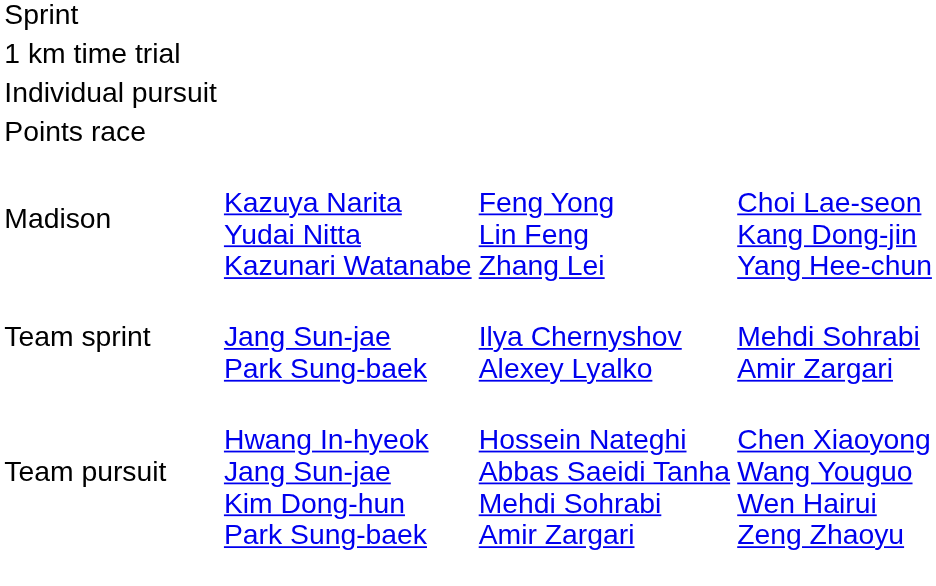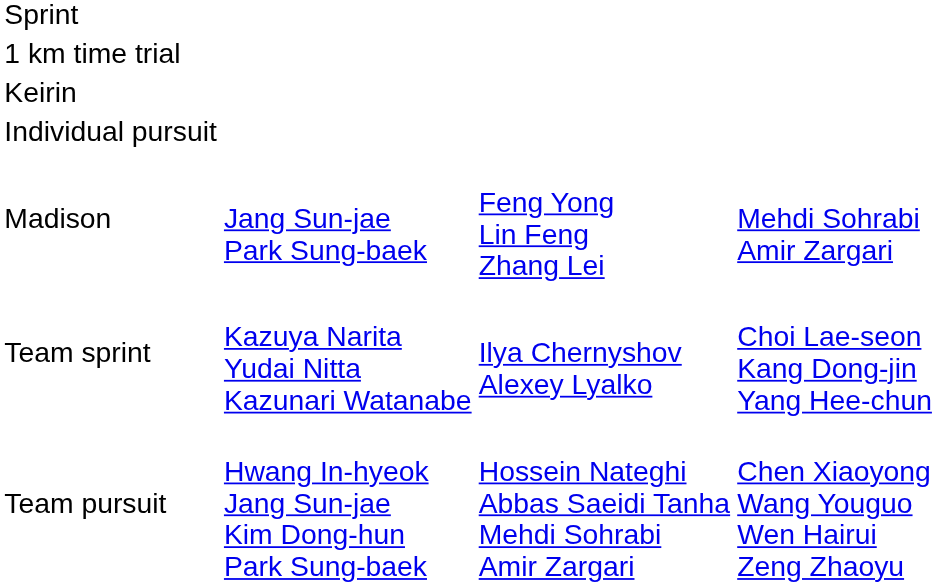+ row: Keirin
- row: Points race
Madison | column 2: Kazuya Narita Yudai Nitta Kazunari Watanabe -> Jang Sun-jae Park Sung-baek
Madison | column 4: Choi Lae-seon Kang Dong-jin Yang Hee-chun -> Mehdi Sohrabi Amir Zargari
Team sprint | column 2: Jang Sun-jae Park Sung-baek -> Kazuya Narita Yudai Nitta Kazunari Watanabe
Team sprint | column 4: Mehdi Sohrabi Amir Zargari -> Choi Lae-seon Kang Dong-jin Yang Hee-chun
